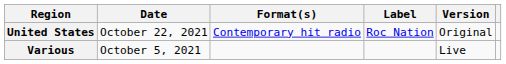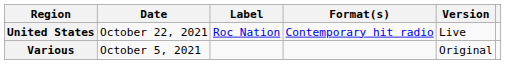columns swapped: Format(s) <-> Label
United States | Version: Original -> Live
Various | Version: Live -> Original
